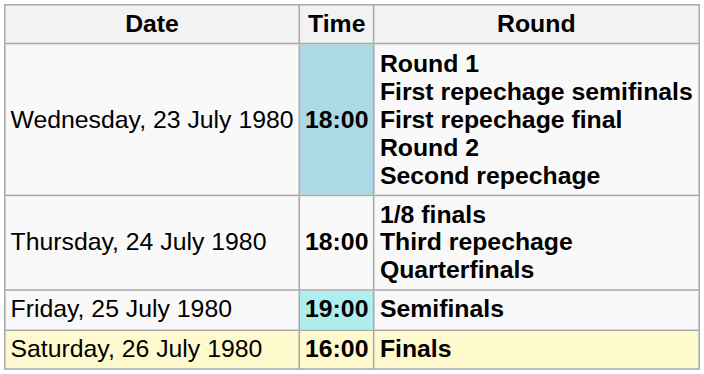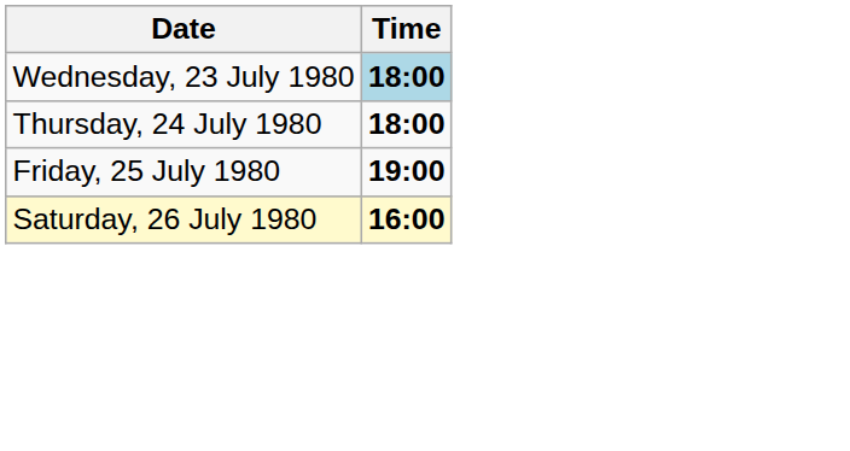- column: Round | Round 1 First repechage semifinals First repechage final Round 2 Second repechage | 1/8 finals Third repechage Quarterfinals | Semifinals | Finals
Friday, 25 July 1980 | Time: paleturquoise background -> no background
